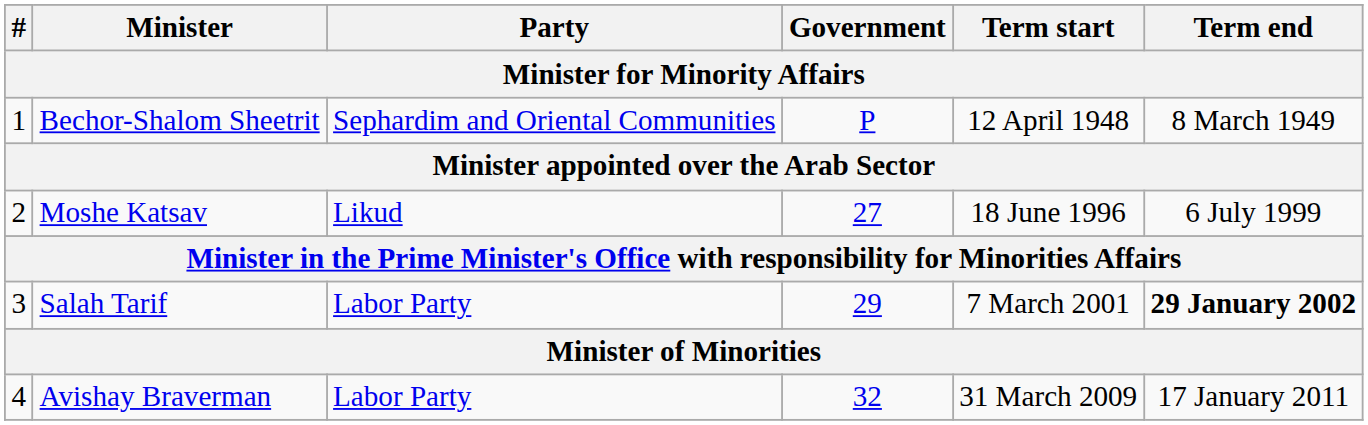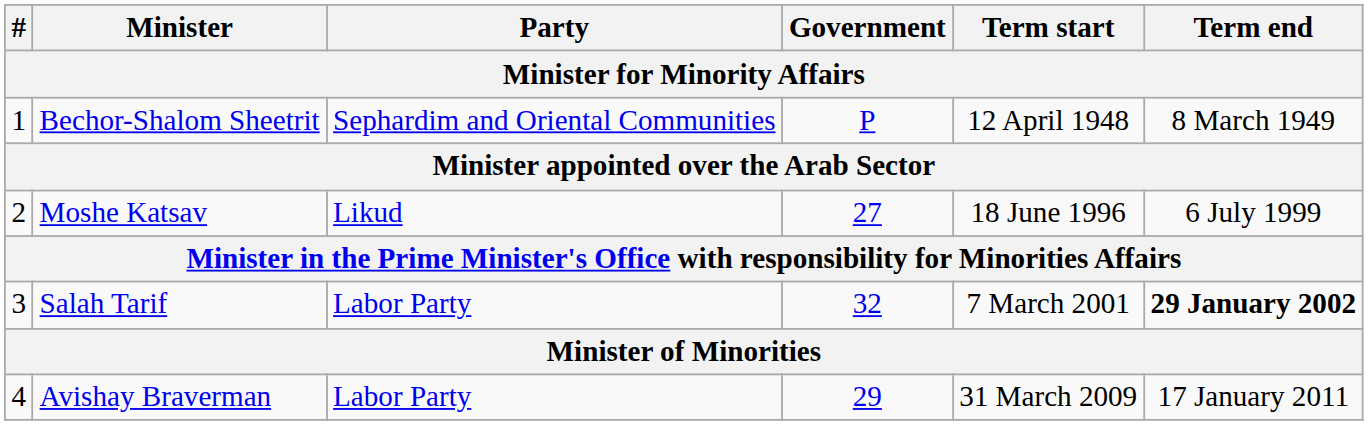Salah Tarif | Government: 29 -> 32
Avishay Braverman | Government: 32 -> 29
